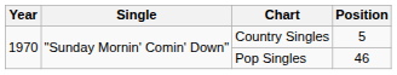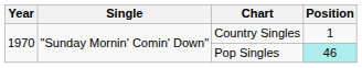Country Singles | Position: 5 -> 1
Pop Singles | Position: no background -> paleturquoise background
